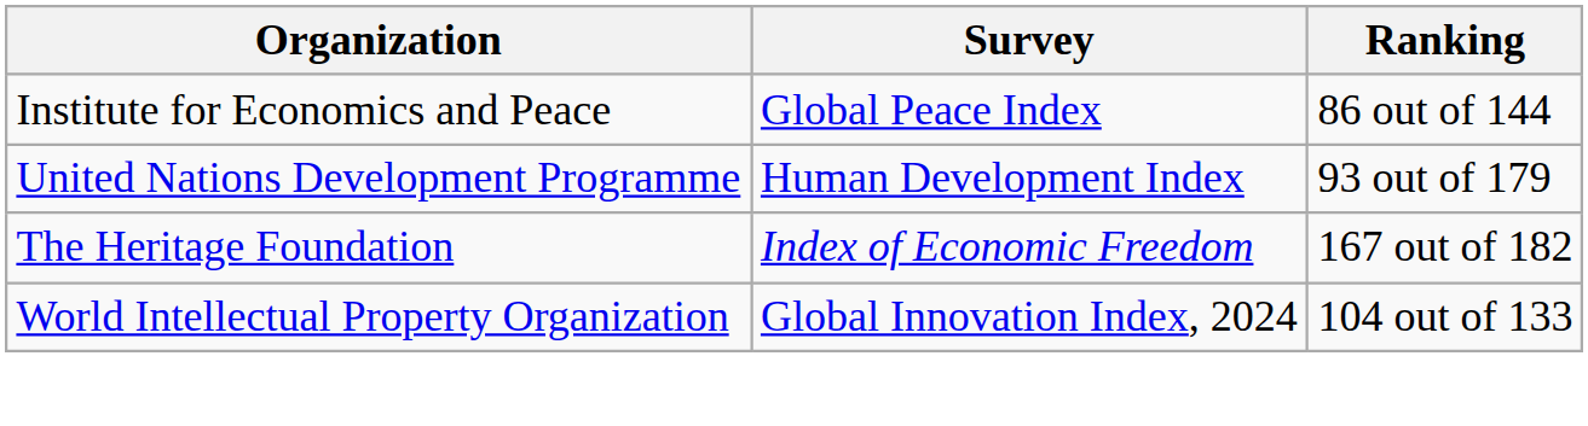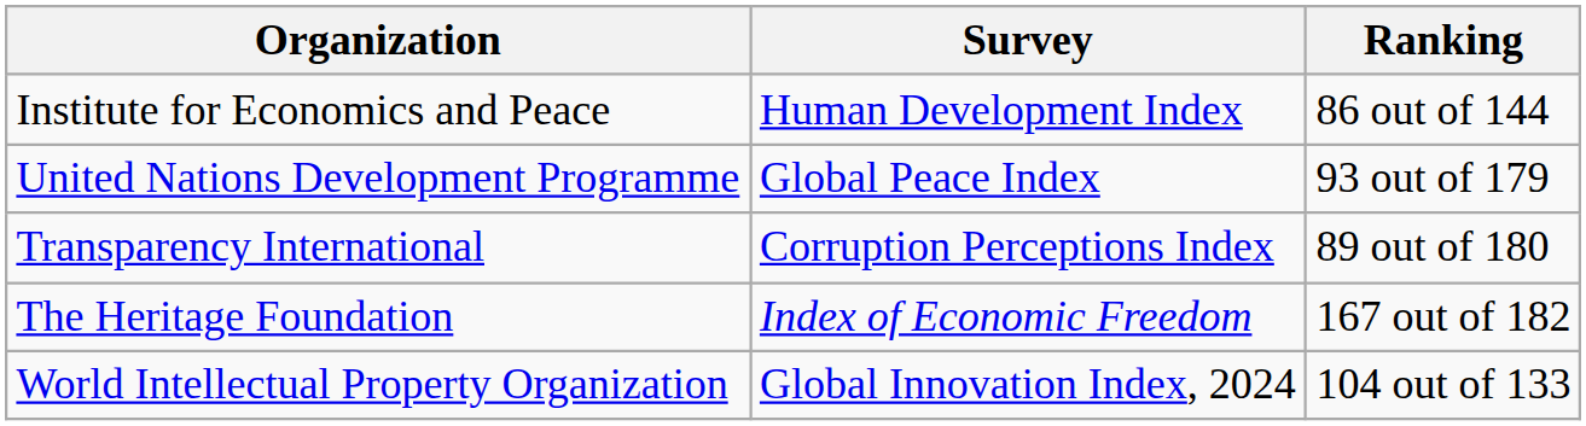Institute for Economics and Peace | Survey: Global Peace Index -> Human Development Index
United Nations Development Programme | Survey: Human Development Index -> Global Peace Index
+ row: Transparency International | Corruption Perceptions Index | 89 out of 180
